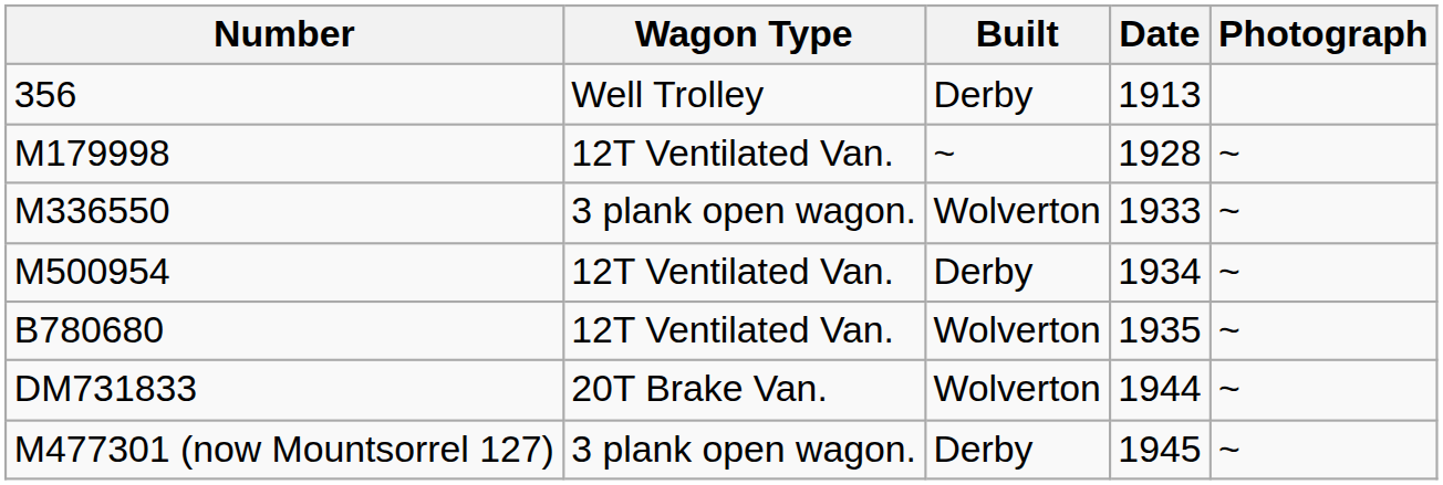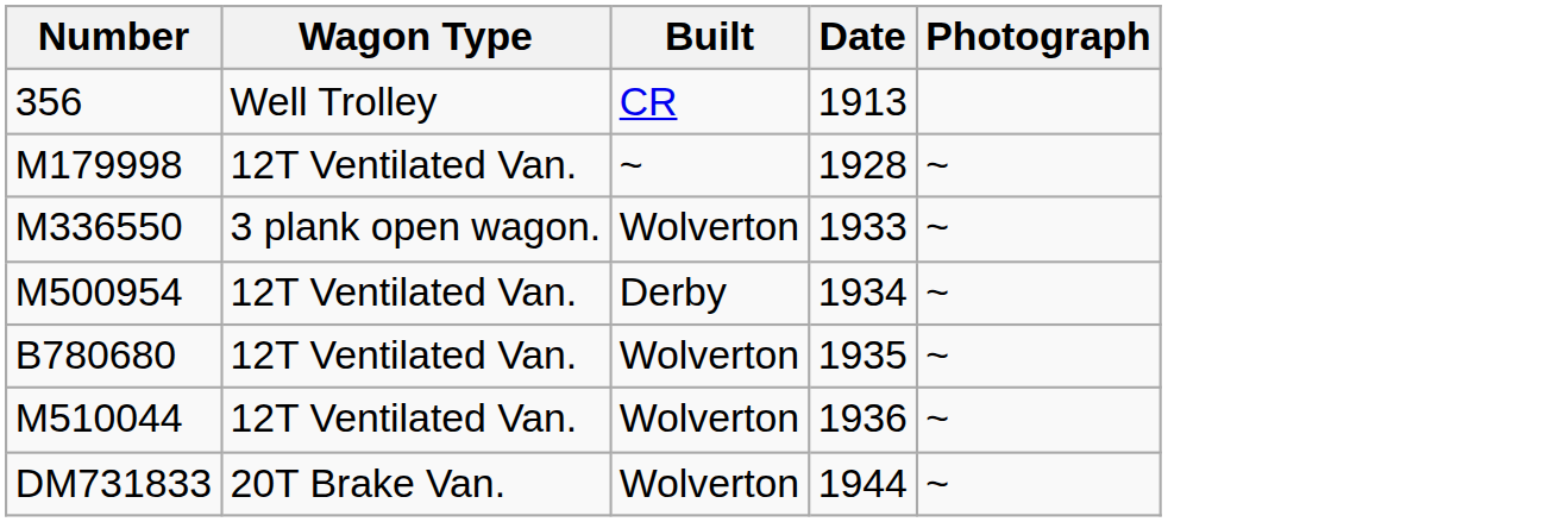356 | Built: Derby -> CR
+ row: M510044 | 12T Ventilated Van. | Wolverton | 1936 | ~
- row: M477301 (now Mountsorrel 127) | 3 plank open wagon. | Derby | 1945 | ~
